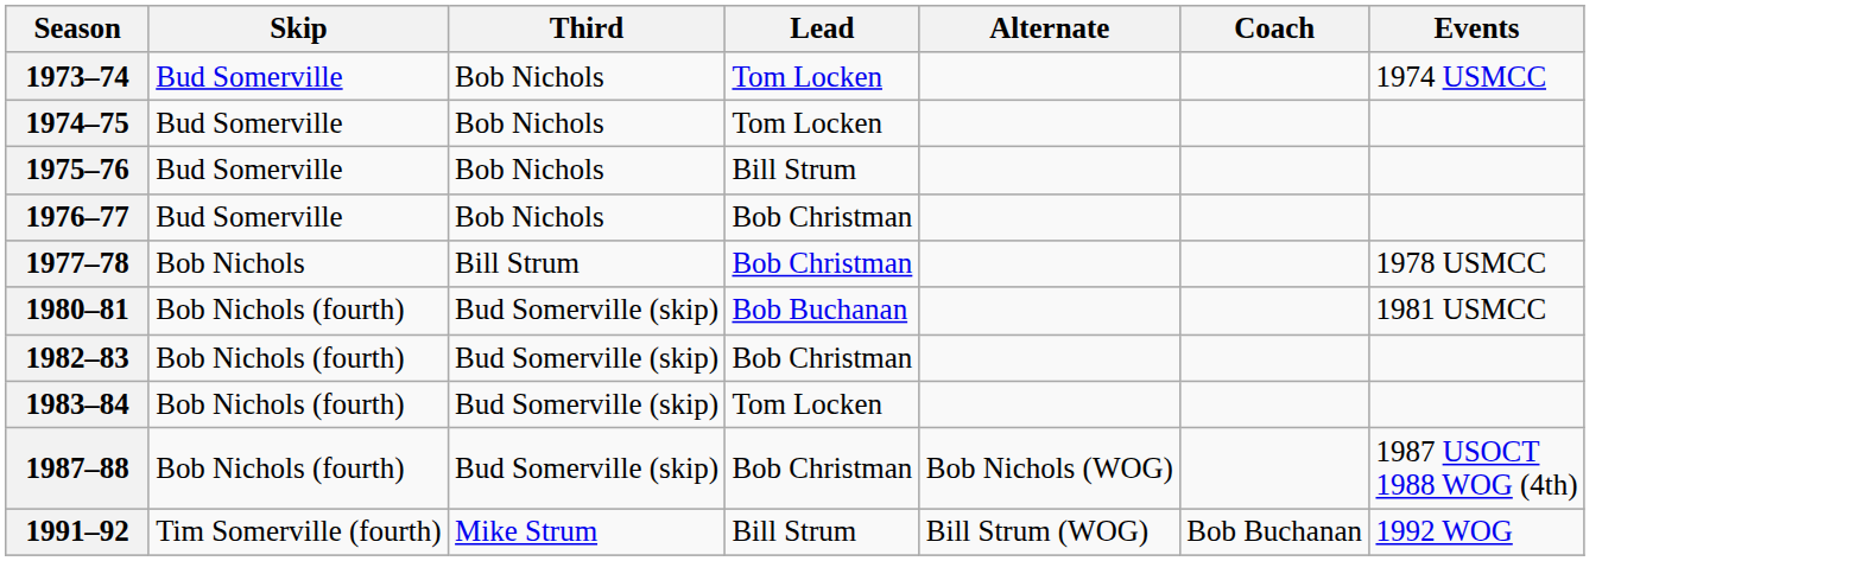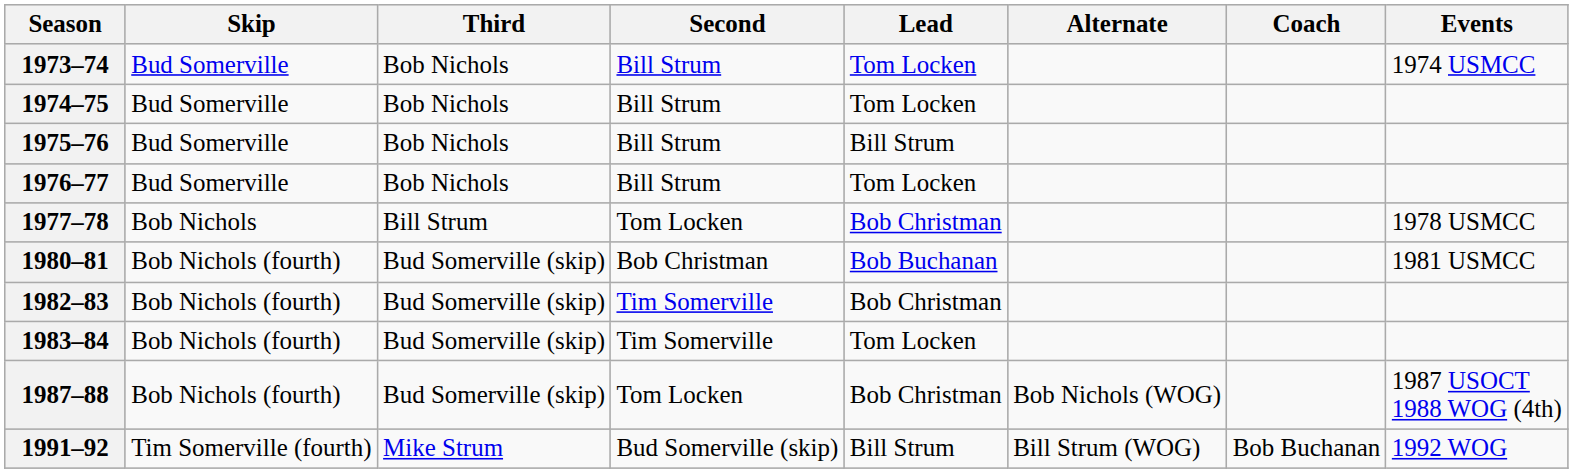+ column: Second | Bill Strum | Bill Strum | Bill Strum | Bill Strum | Tom Locken | Bob Christman | Tim Somerville | Tim Somerville | Tom Locken | Bud Somerville (skip)
1976–77 | Lead: Bob Christman -> Tom Locken
